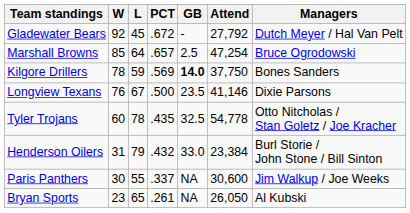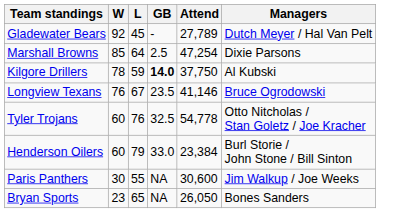- column: PCT | .672 | .657 | .569 | .500 | .435 | .432 | .337 | .261
Gladewater Bears | Attend: 27,792 -> 27,789
Marshall Browns | Managers: Bruce Ogrodowski -> Dixie Parsons
Kilgore Drillers | Managers: Bones Sanders -> Al Kubski
Longview Texans | Managers: Dixie Parsons -> Bruce Ogrodowski
Tyler Trojans | L: 78 -> 76
Henderson Oilers | W: 31 -> 60
Bryan Sports | Managers: Al Kubski -> Bones Sanders
